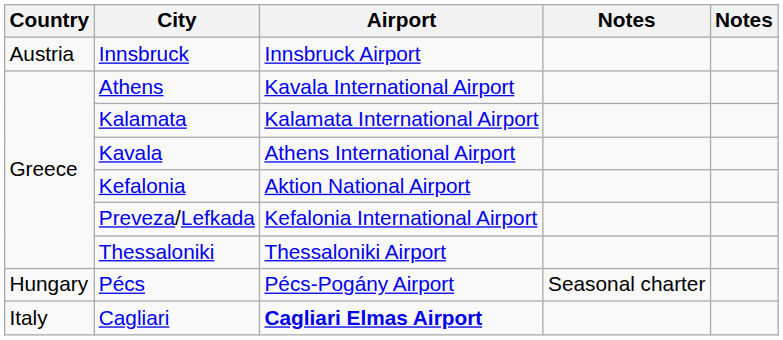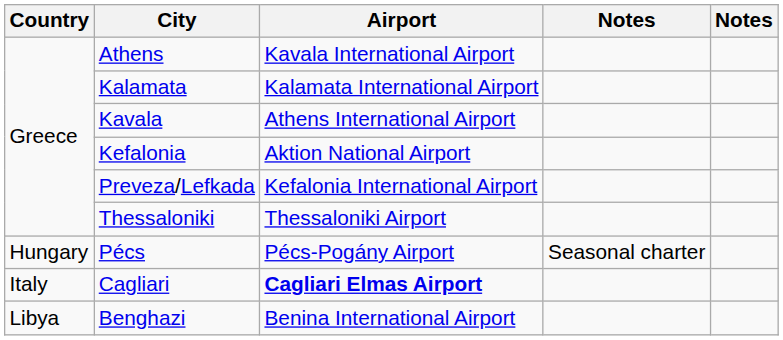- row: Austria | Innsbruck | Innsbruck Airport
+ row: Libya | Benghazi | Benina International Airport
